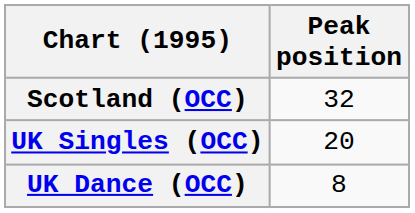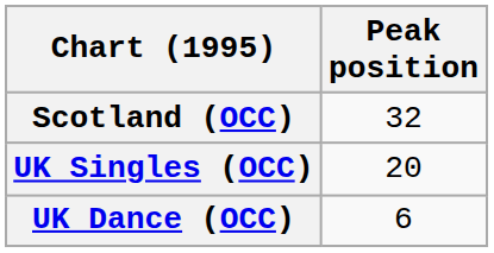UK Dance (OCC) | Peak position: 8 -> 6
